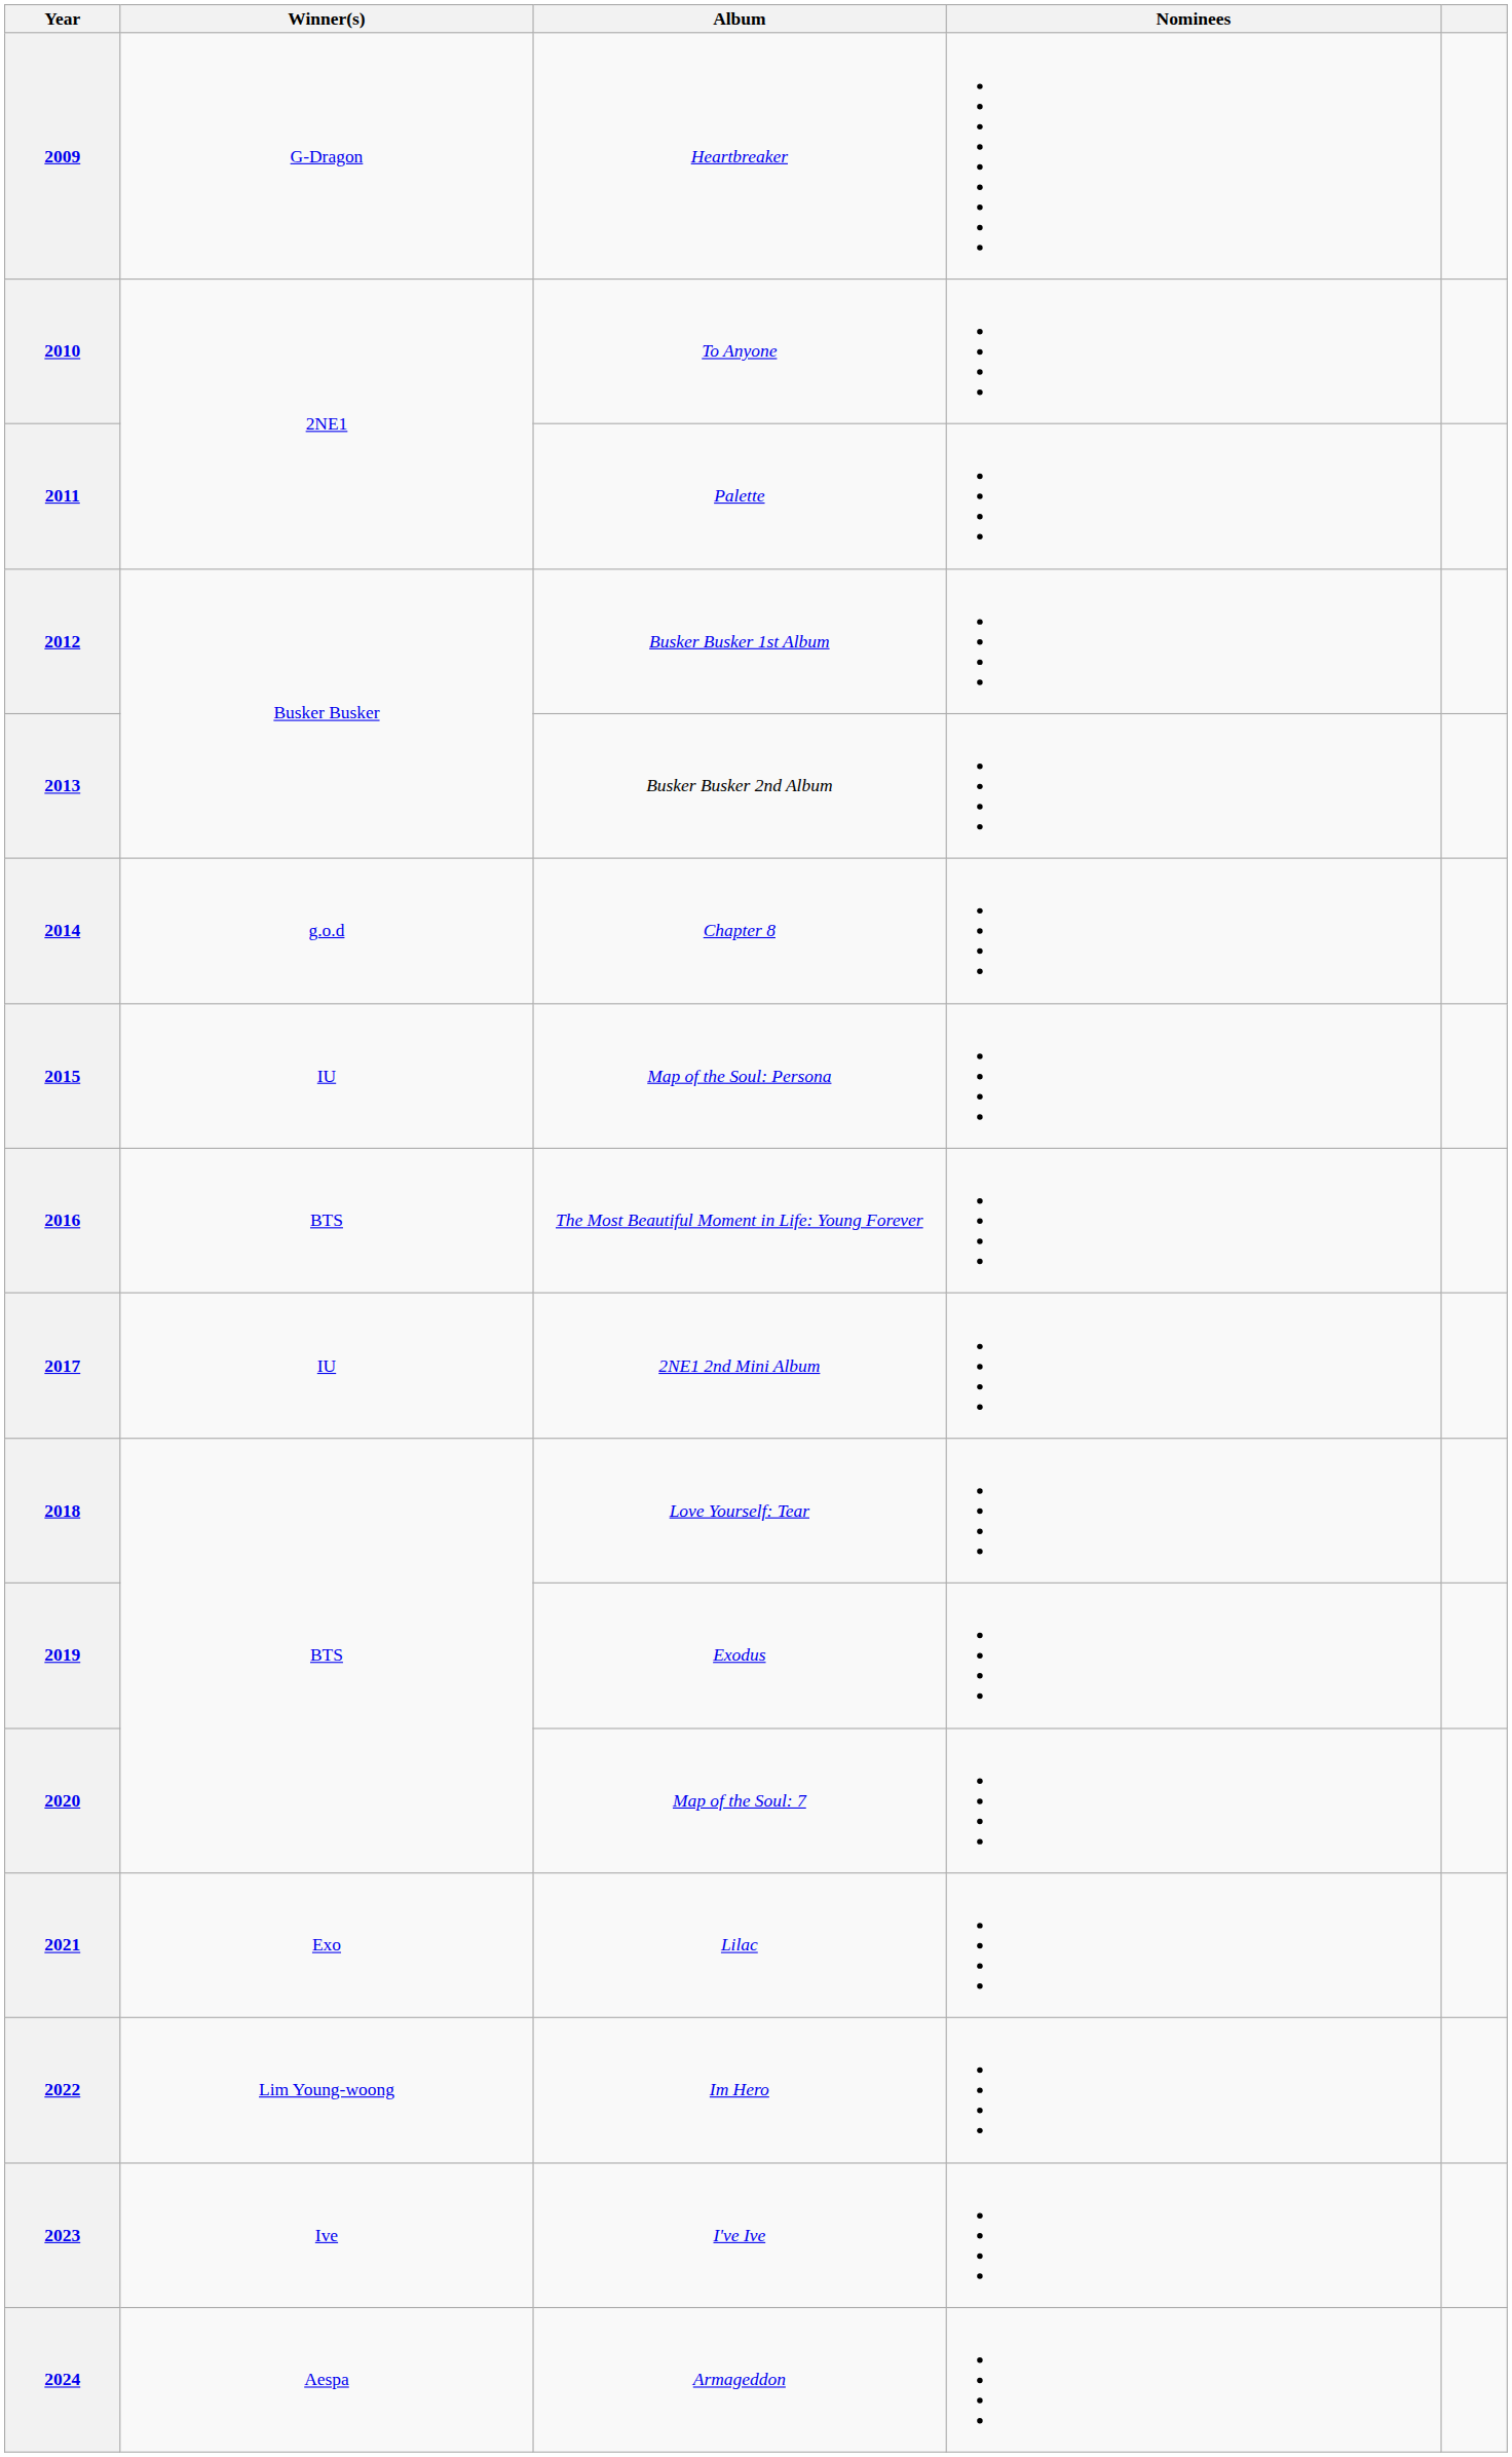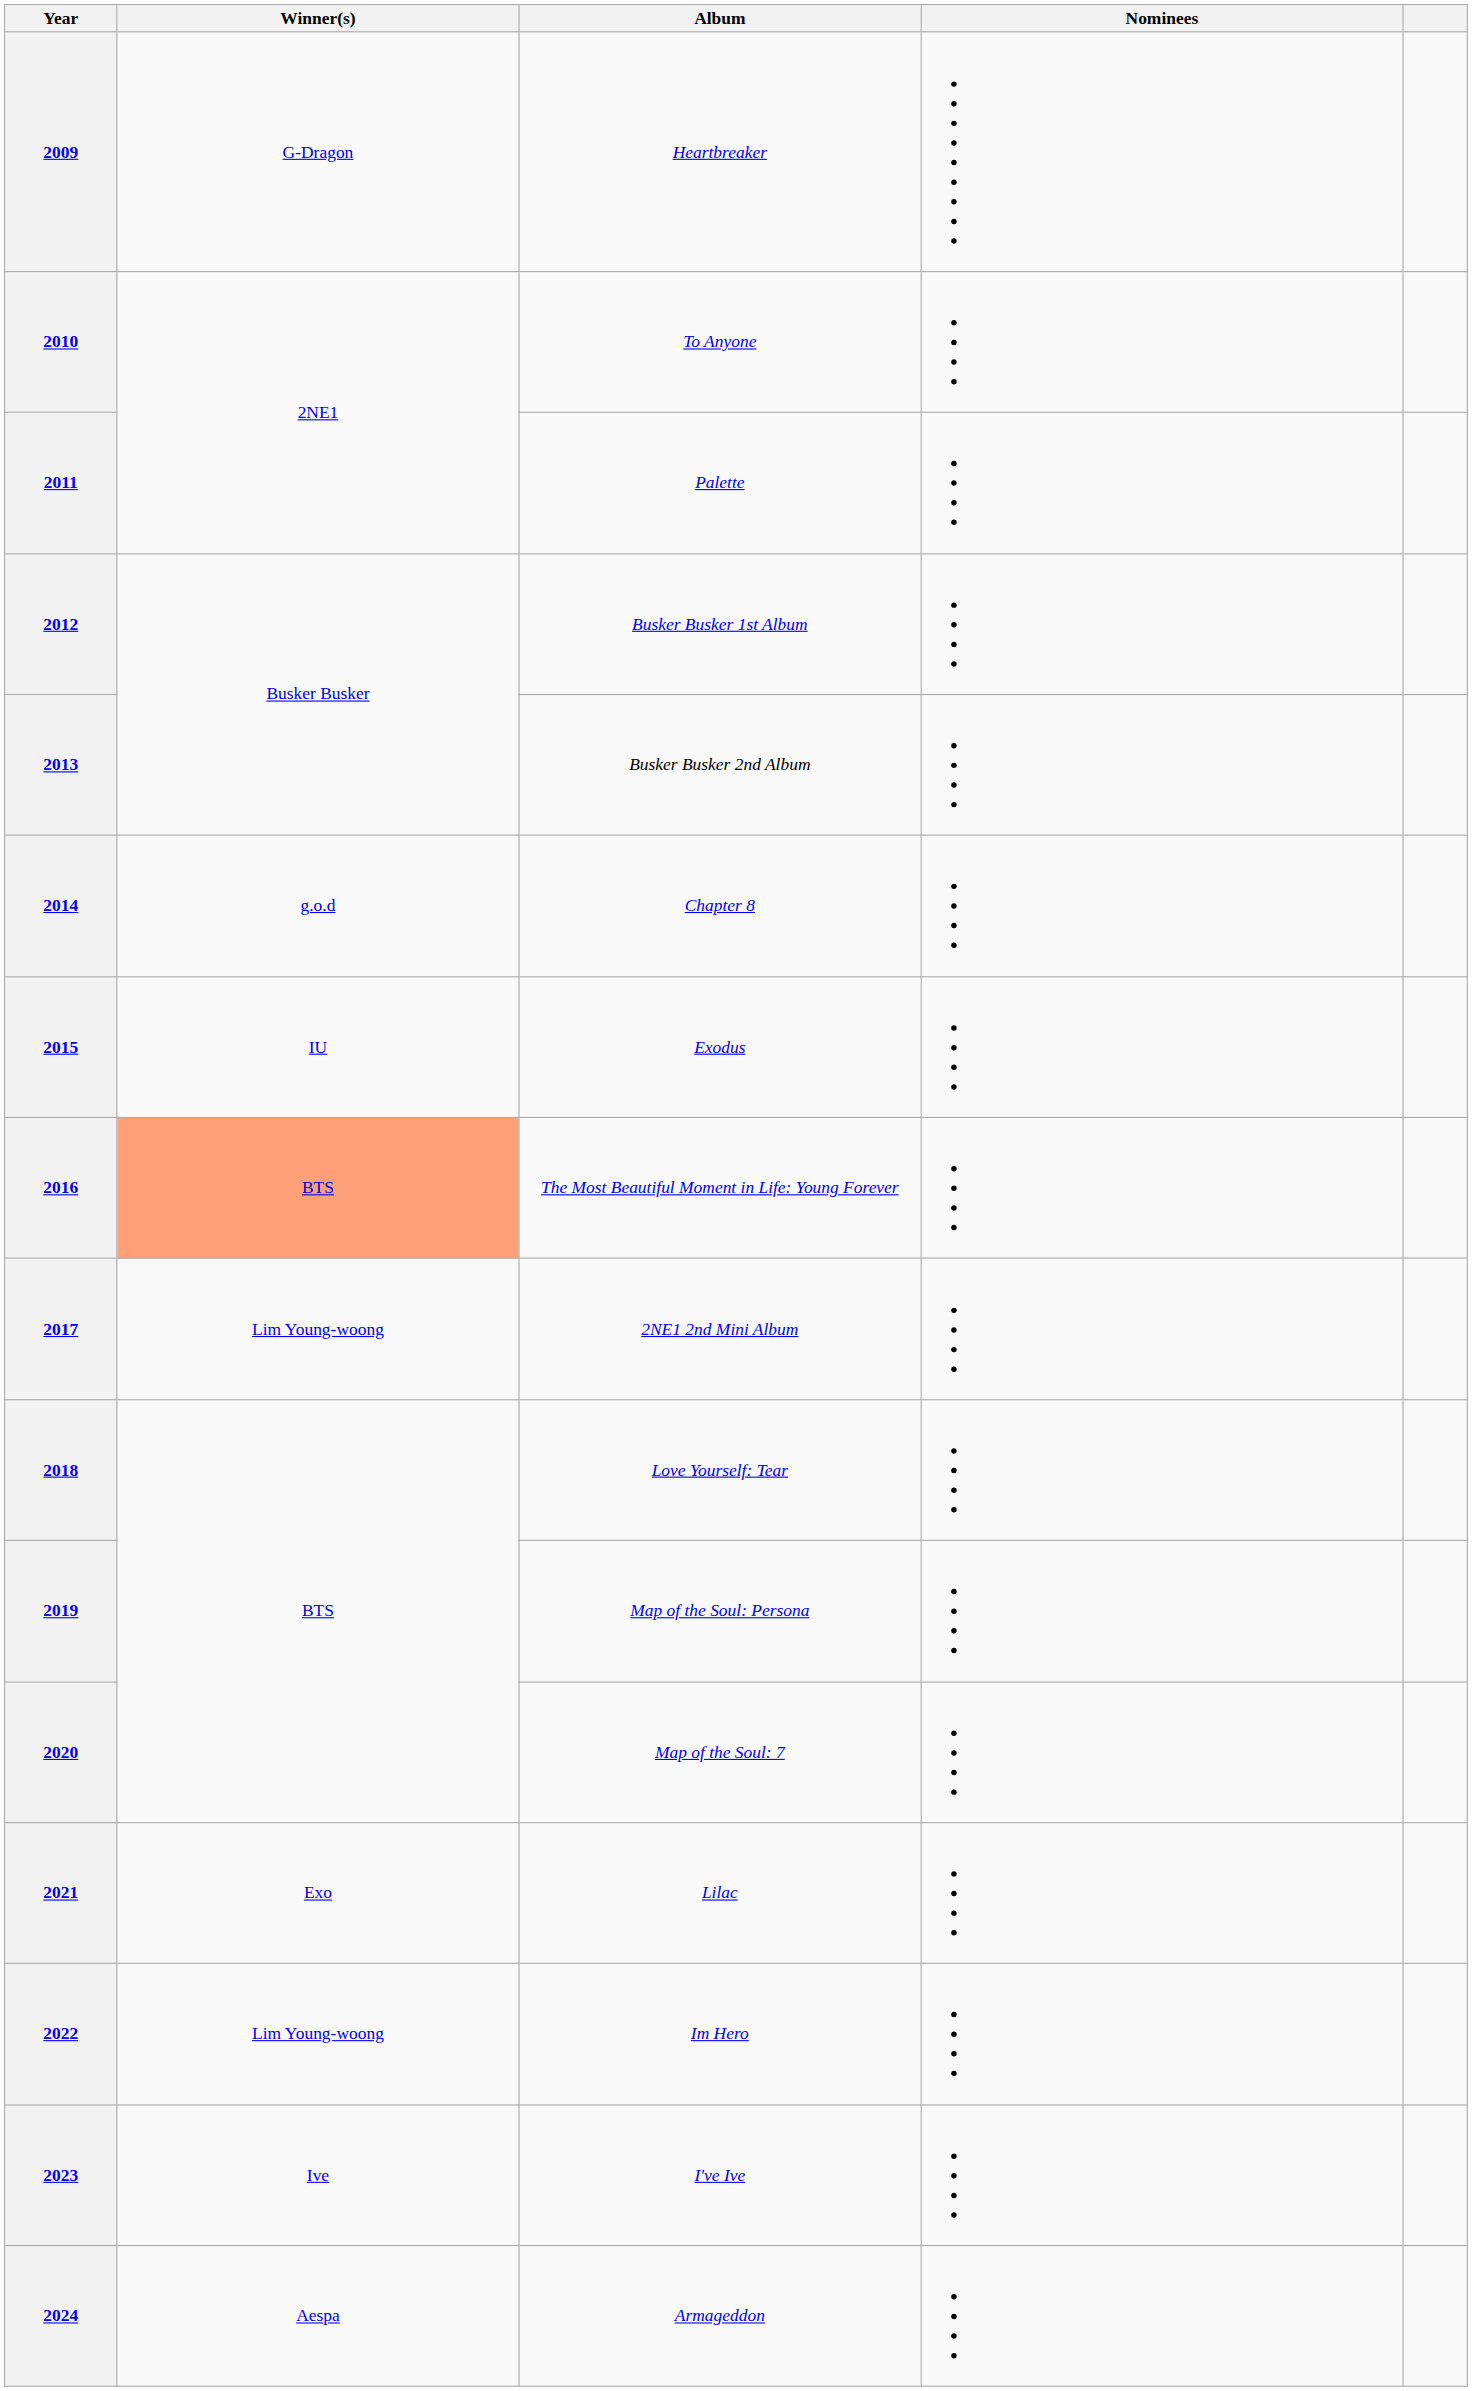2015 | Album: Map of the Soul: Persona -> Exodus
2016 | Winner(s): no background -> lightsalmon background
2017 | Winner(s): IU -> Lim Young-woong
2019 | Album: Exodus -> Map of the Soul: Persona
